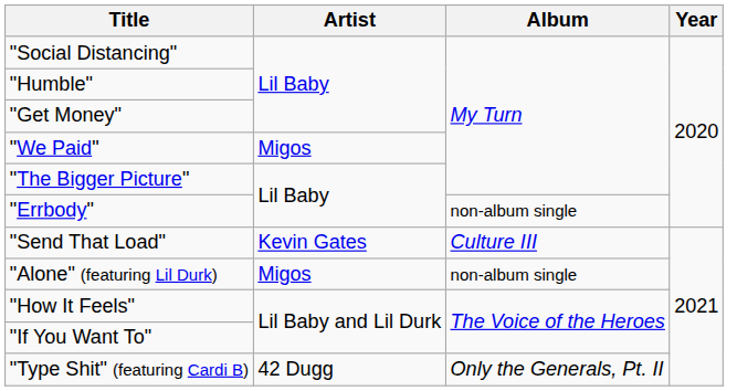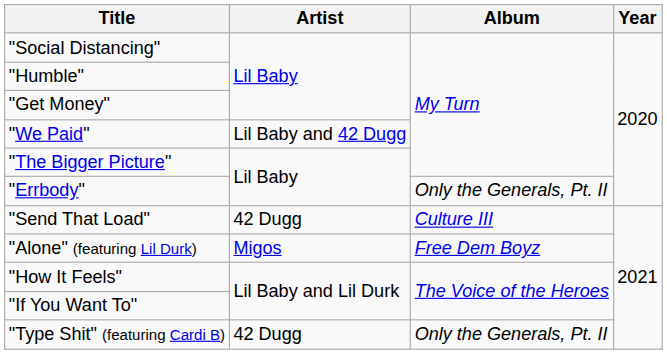"We Paid" | Artist: Migos -> Lil Baby and 42 Dugg
"Errbody" | Album: non-album single -> Only the Generals, Pt. II
"Send That Load" | Artist: Kevin Gates -> 42 Dugg
"Alone" (featuring Lil Durk) | Album: non-album single -> Free Dem Boyz
